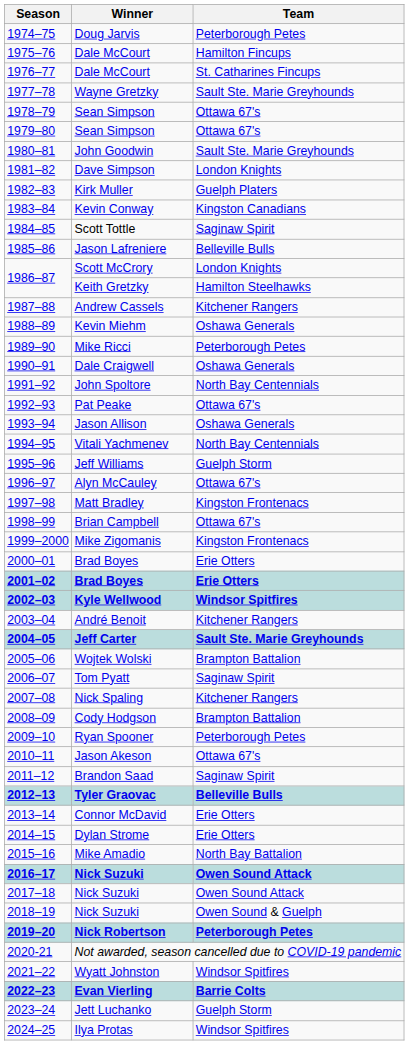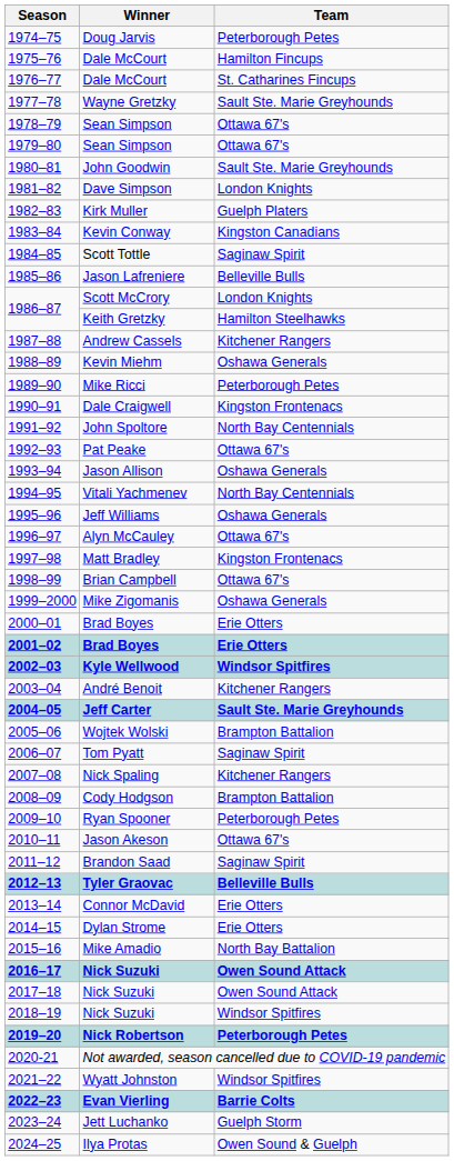Dale Craigwell | Team: Oshawa Generals -> Kingston Frontenacs
Jeff Williams | Team: Guelph Storm -> Oshawa Generals
Mike Zigomanis | Team: Kingston Frontenacs -> Oshawa Generals
2018–19 / Nick Suzuki | Team: Owen Sound & Guelph -> Windsor Spitfires
Ilya Protas | Team: Windsor Spitfires -> Owen Sound & Guelph
